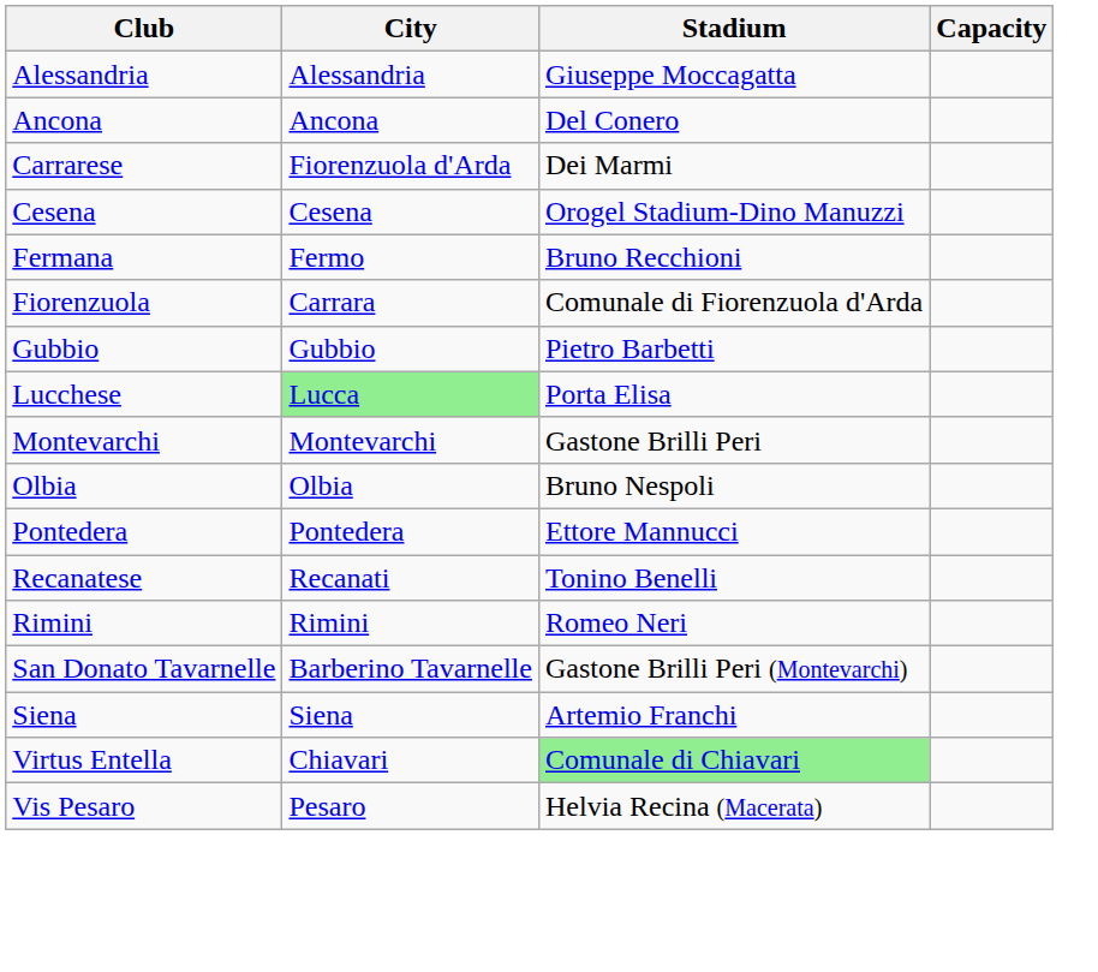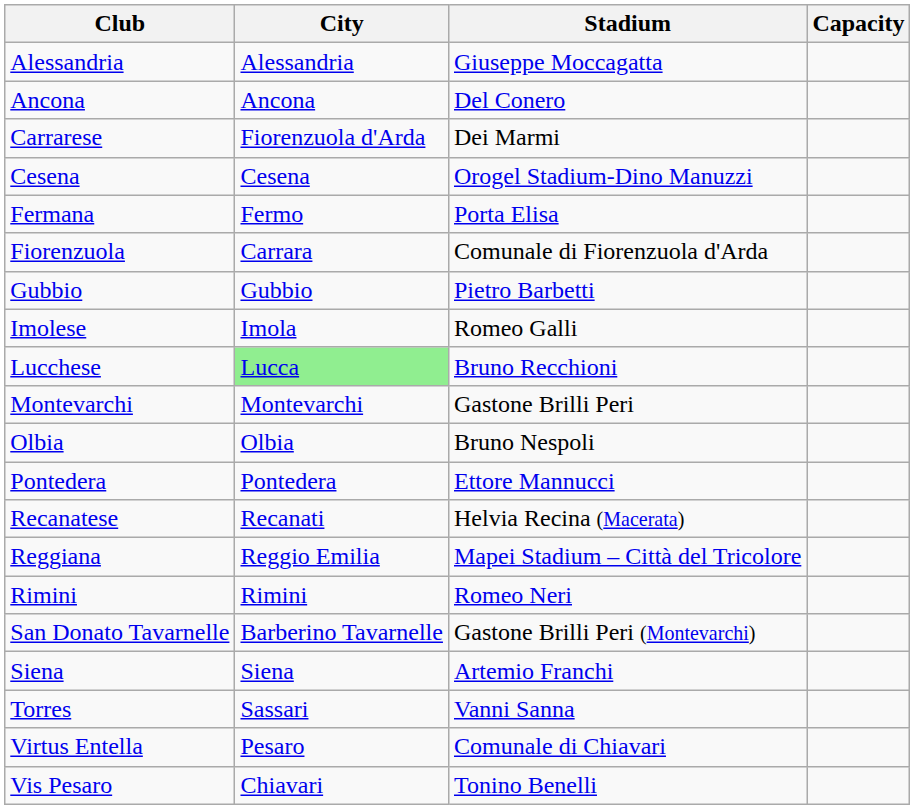Fermana | Stadium: Bruno Recchioni -> Porta Elisa
+ row: Imolese | Imola | Romeo Galli
Lucchese | Stadium: Porta Elisa -> Bruno Recchioni
Recanatese | Stadium: Tonino Benelli -> Helvia Recina (Macerata)
+ row: Reggiana | Reggio Emilia | Mapei Stadium – Città del Tricolore
+ row: Torres | Sassari | Vanni Sanna
Virtus Entella | City: Chiavari -> Pesaro
Virtus Entella | Stadium: lightgreen background -> no background
Vis Pesaro | City: Pesaro -> Chiavari
Vis Pesaro | Stadium: Helvia Recina (Macerata) -> Tonino Benelli
